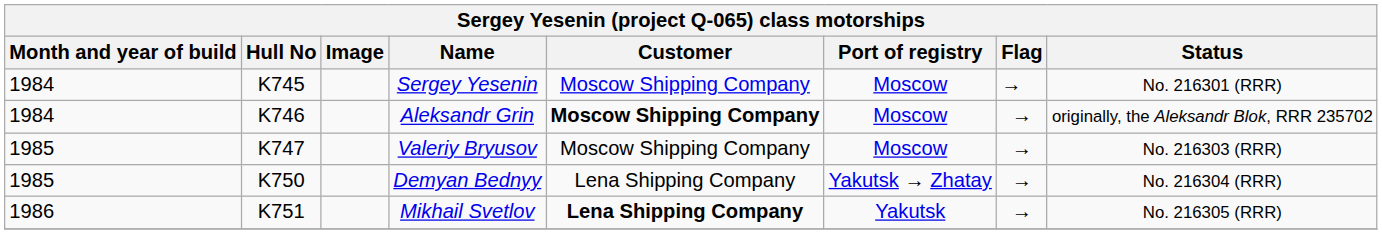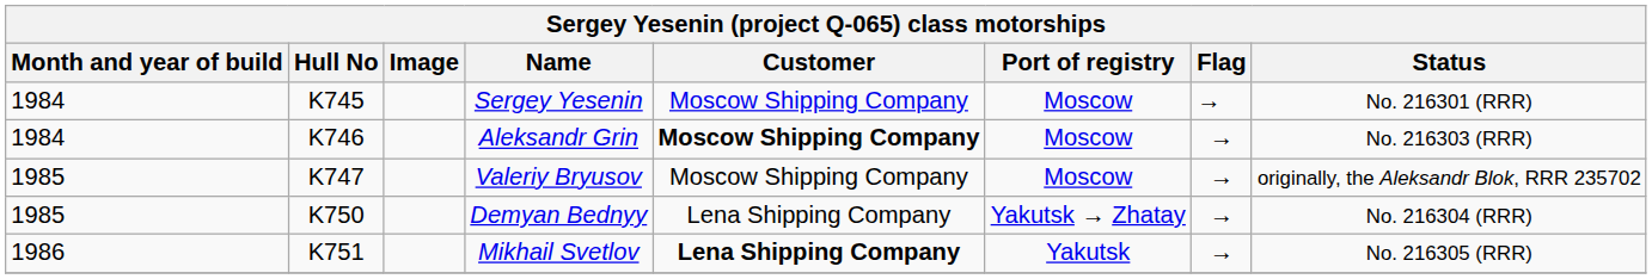Aleksandr Grin | Status: originally, the Aleksandr Blok, RRR 235702 -> No. 216303 (RRR)
Valeriy Bryusov | Status: No. 216303 (RRR) -> originally, the Aleksandr Blok, RRR 235702
